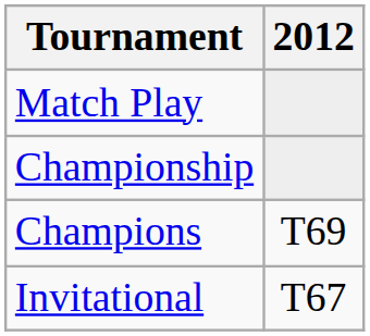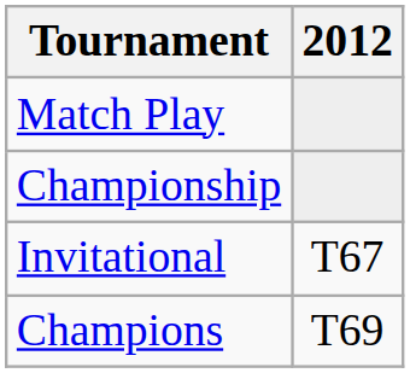rows swapped: Invitational <-> Champions
